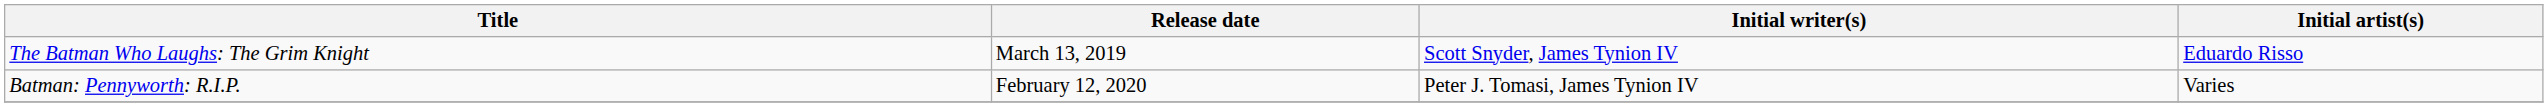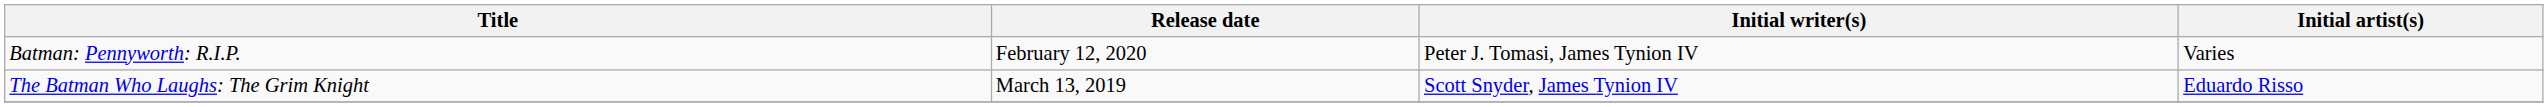rows swapped: The Batman Who Laughs: The Grim Knight <-> Batman: Pennyworth: R.I.P.
